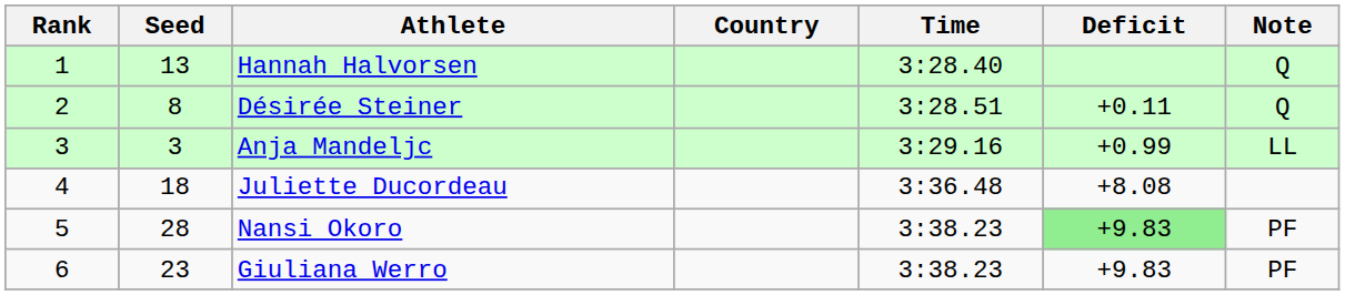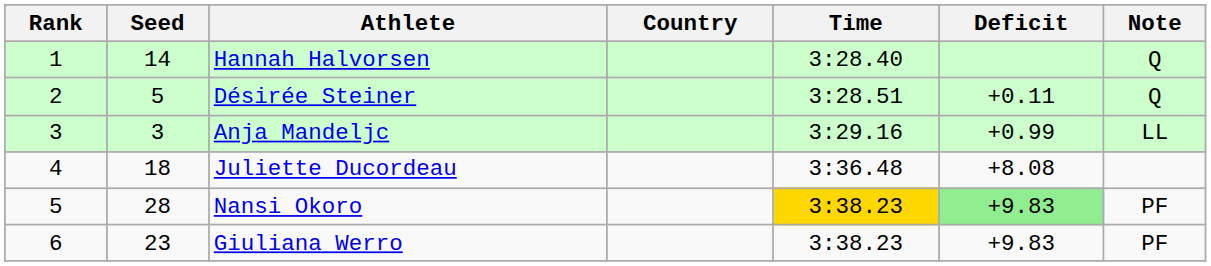Hannah Halvorsen | Seed: 13 -> 14
Désirée Steiner | Seed: 8 -> 5
Nansi Okoro | Time: no background -> gold background
